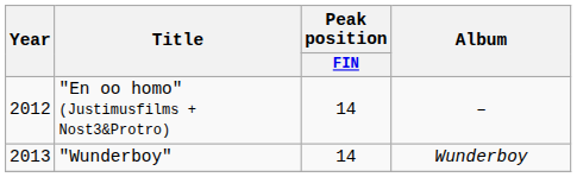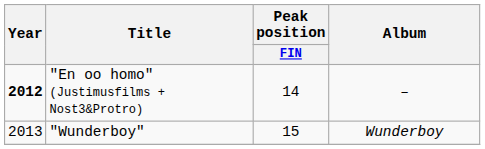"En oo homo" (Justimusfilms + Nost3&Protro) | Year: normal -> bold
"Wunderboy" | Peak position / FIN: 14 -> 15
